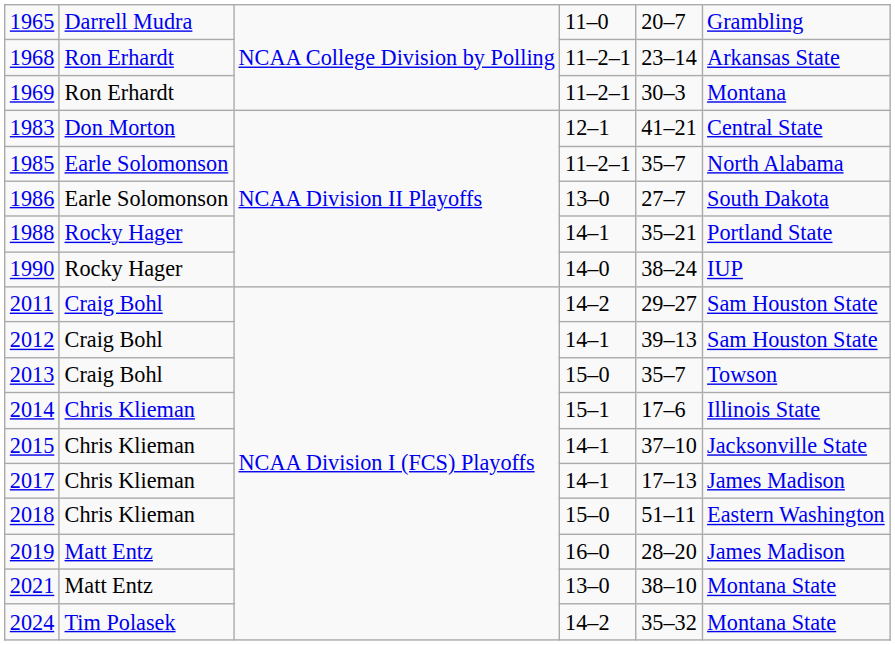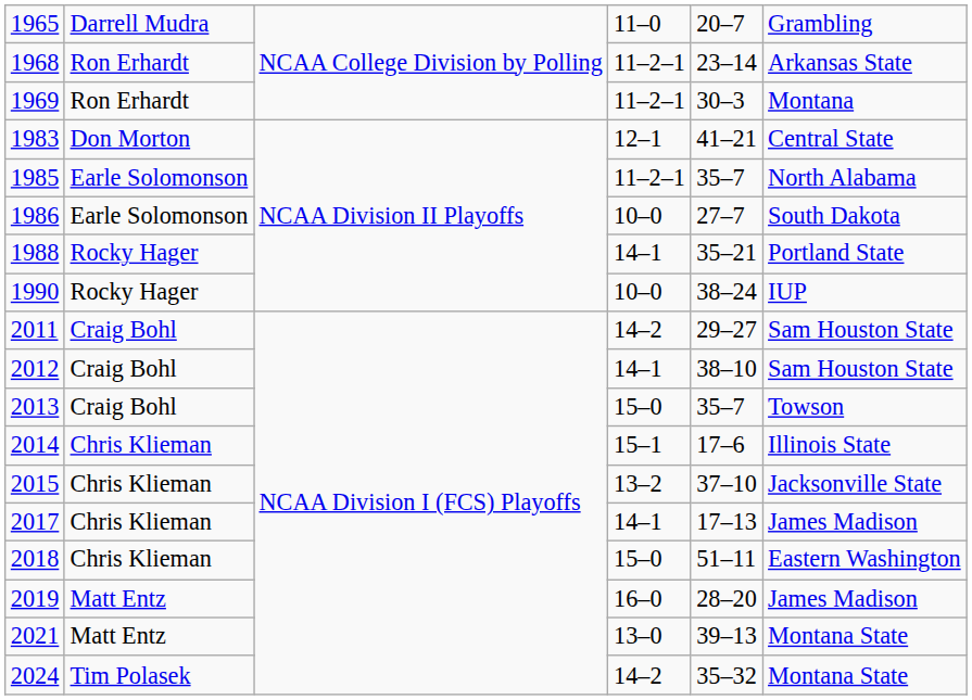1986 | column 4: 13–0 -> 10–0
1990 | column 4: 14–0 -> 10–0
2012 | column 5: 39–13 -> 38–10
2015 | column 4: 14–1 -> 13–2
2021 | column 5: 38–10 -> 39–13
